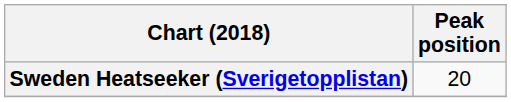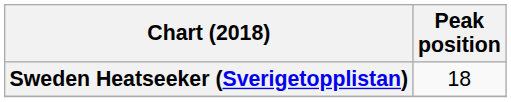Sweden Heatseeker (Sverigetopplistan) | Peak position: 20 -> 18
